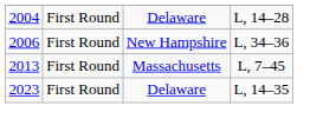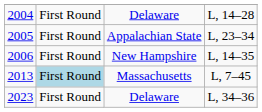+ row: 2005 | First Round | Appalachian State | L, 23–34
2006 | column 4: L, 34–36 -> L, 14–35
2013 | column 2: no background -> lightblue background
2023 | column 4: L, 14–35 -> L, 34–36
